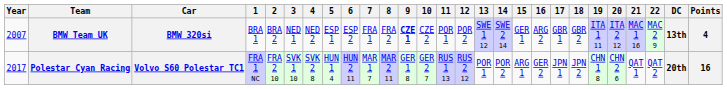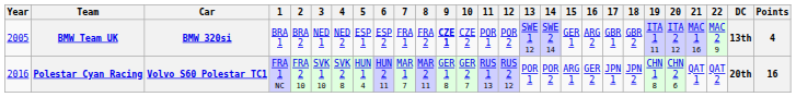BMW Team UK | Year: 2007 -> 2005
Polestar Cyan Racing | Year: 2017 -> 2016
